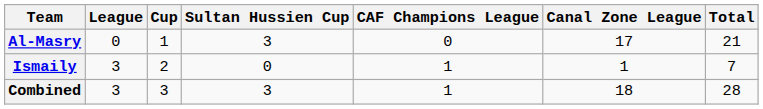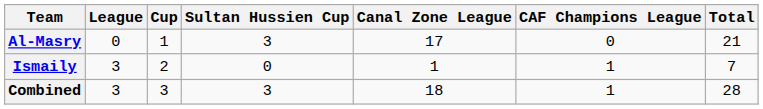columns swapped: Canal Zone League <-> CAF Champions League
